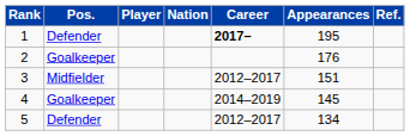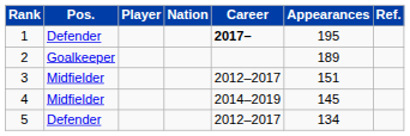2 | Appearances: 176 -> 189
4 | Pos.: Goalkeeper -> Midfielder
